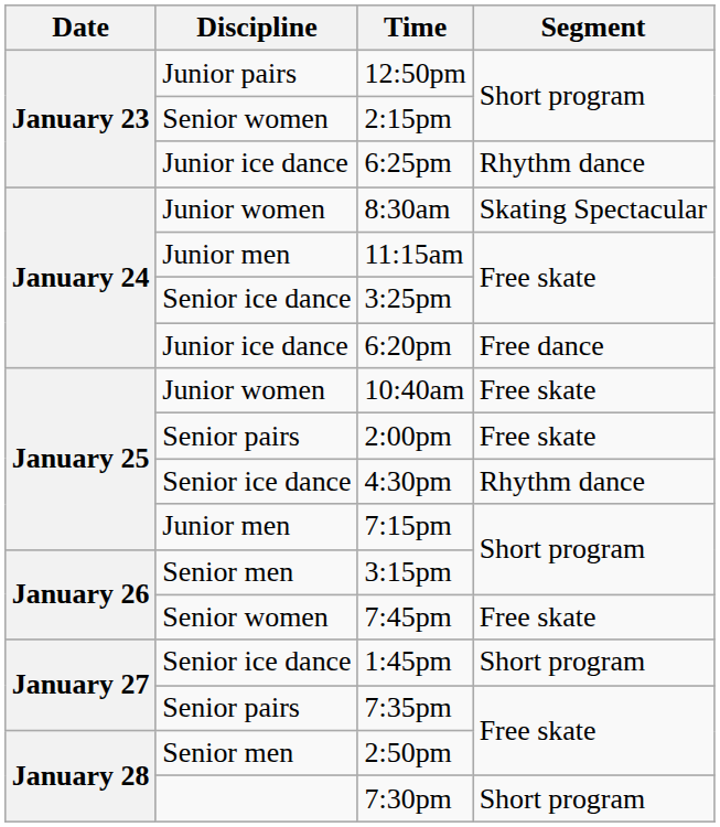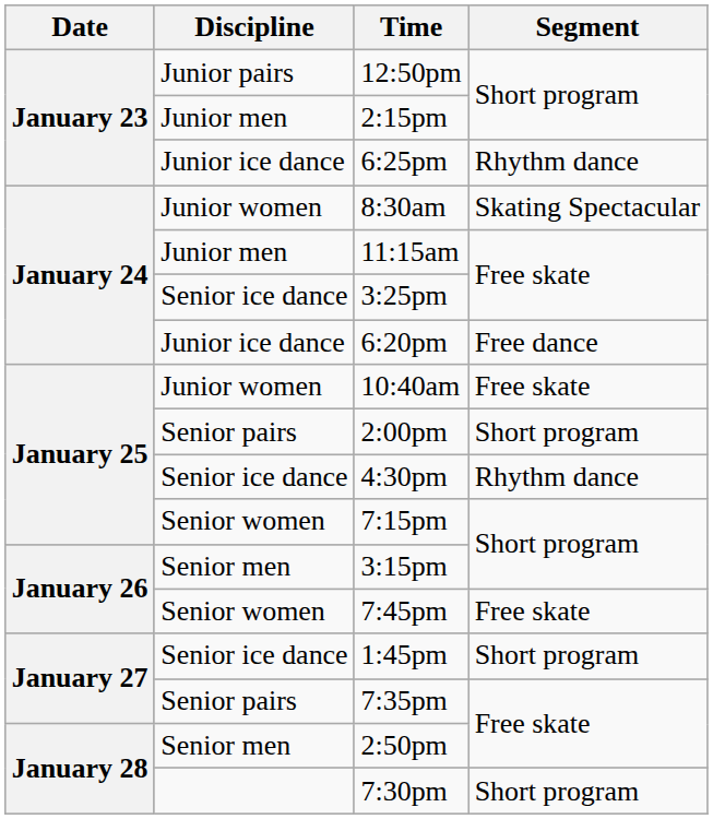2:15pm | Discipline: Senior women -> Junior men
2:00pm | Segment: Free skate -> Short program
7:15pm | Discipline: Junior men -> Senior women
